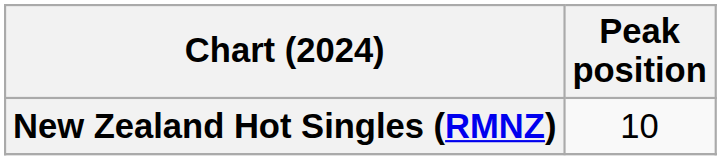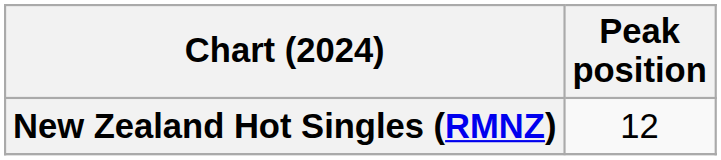New Zealand Hot Singles (RMNZ) | Peak position: 10 -> 12
